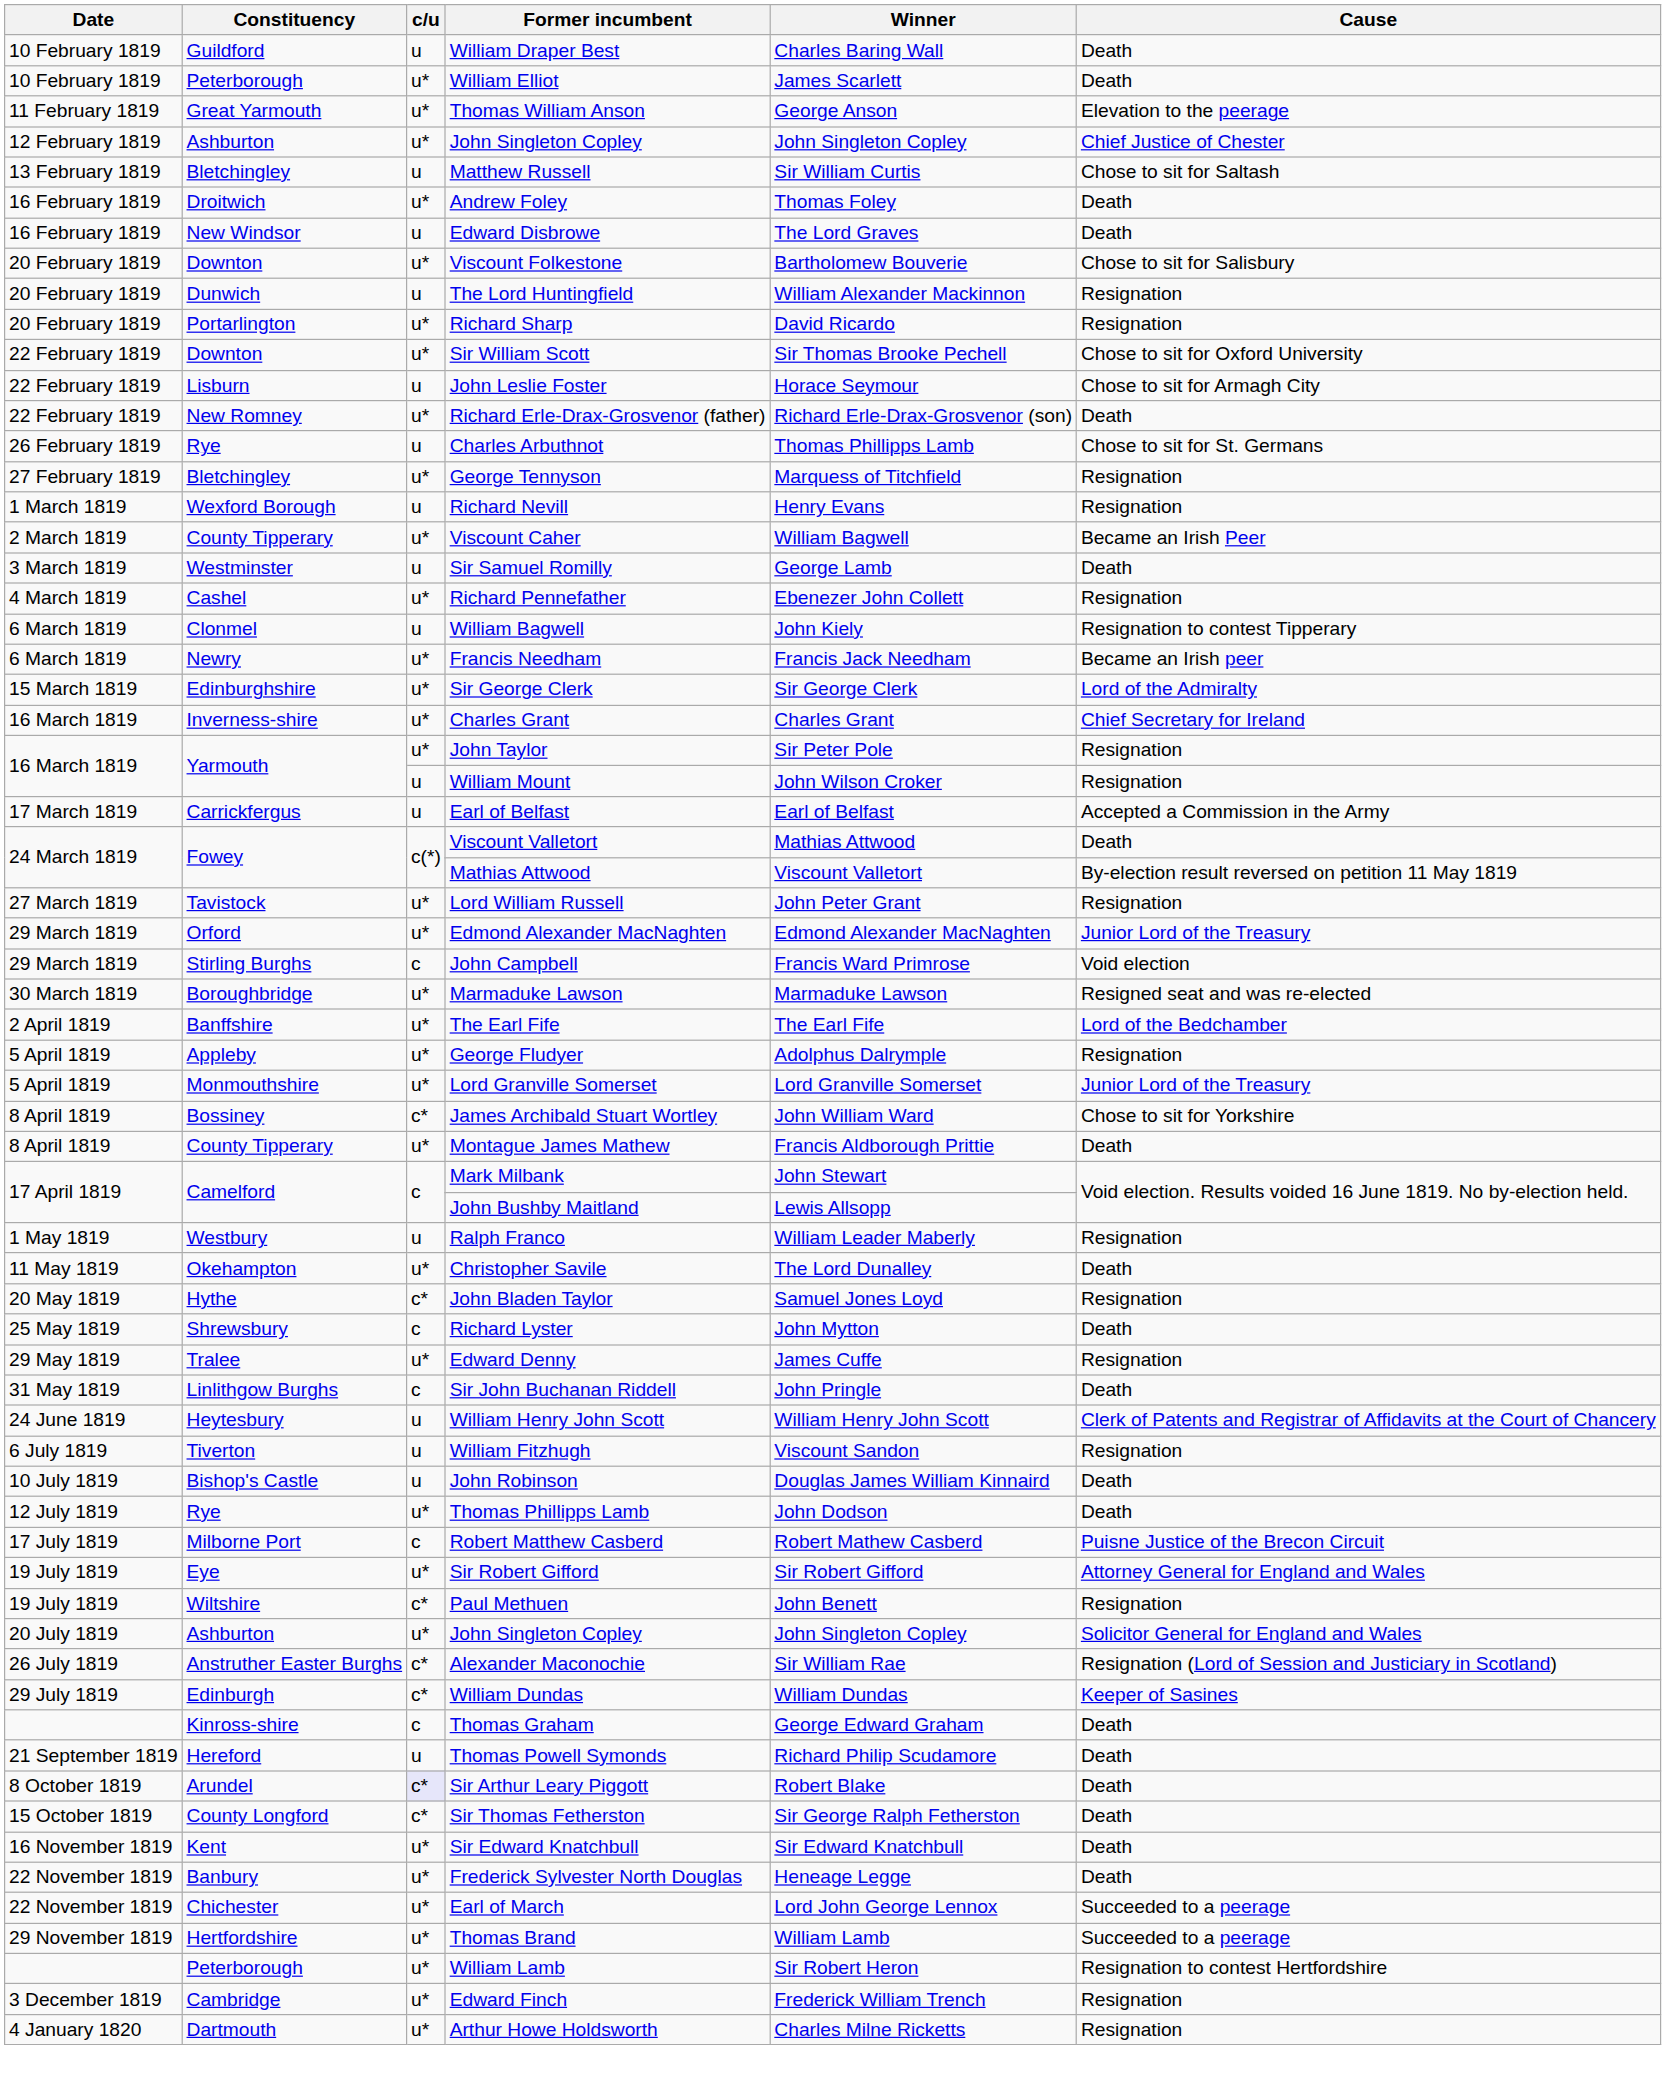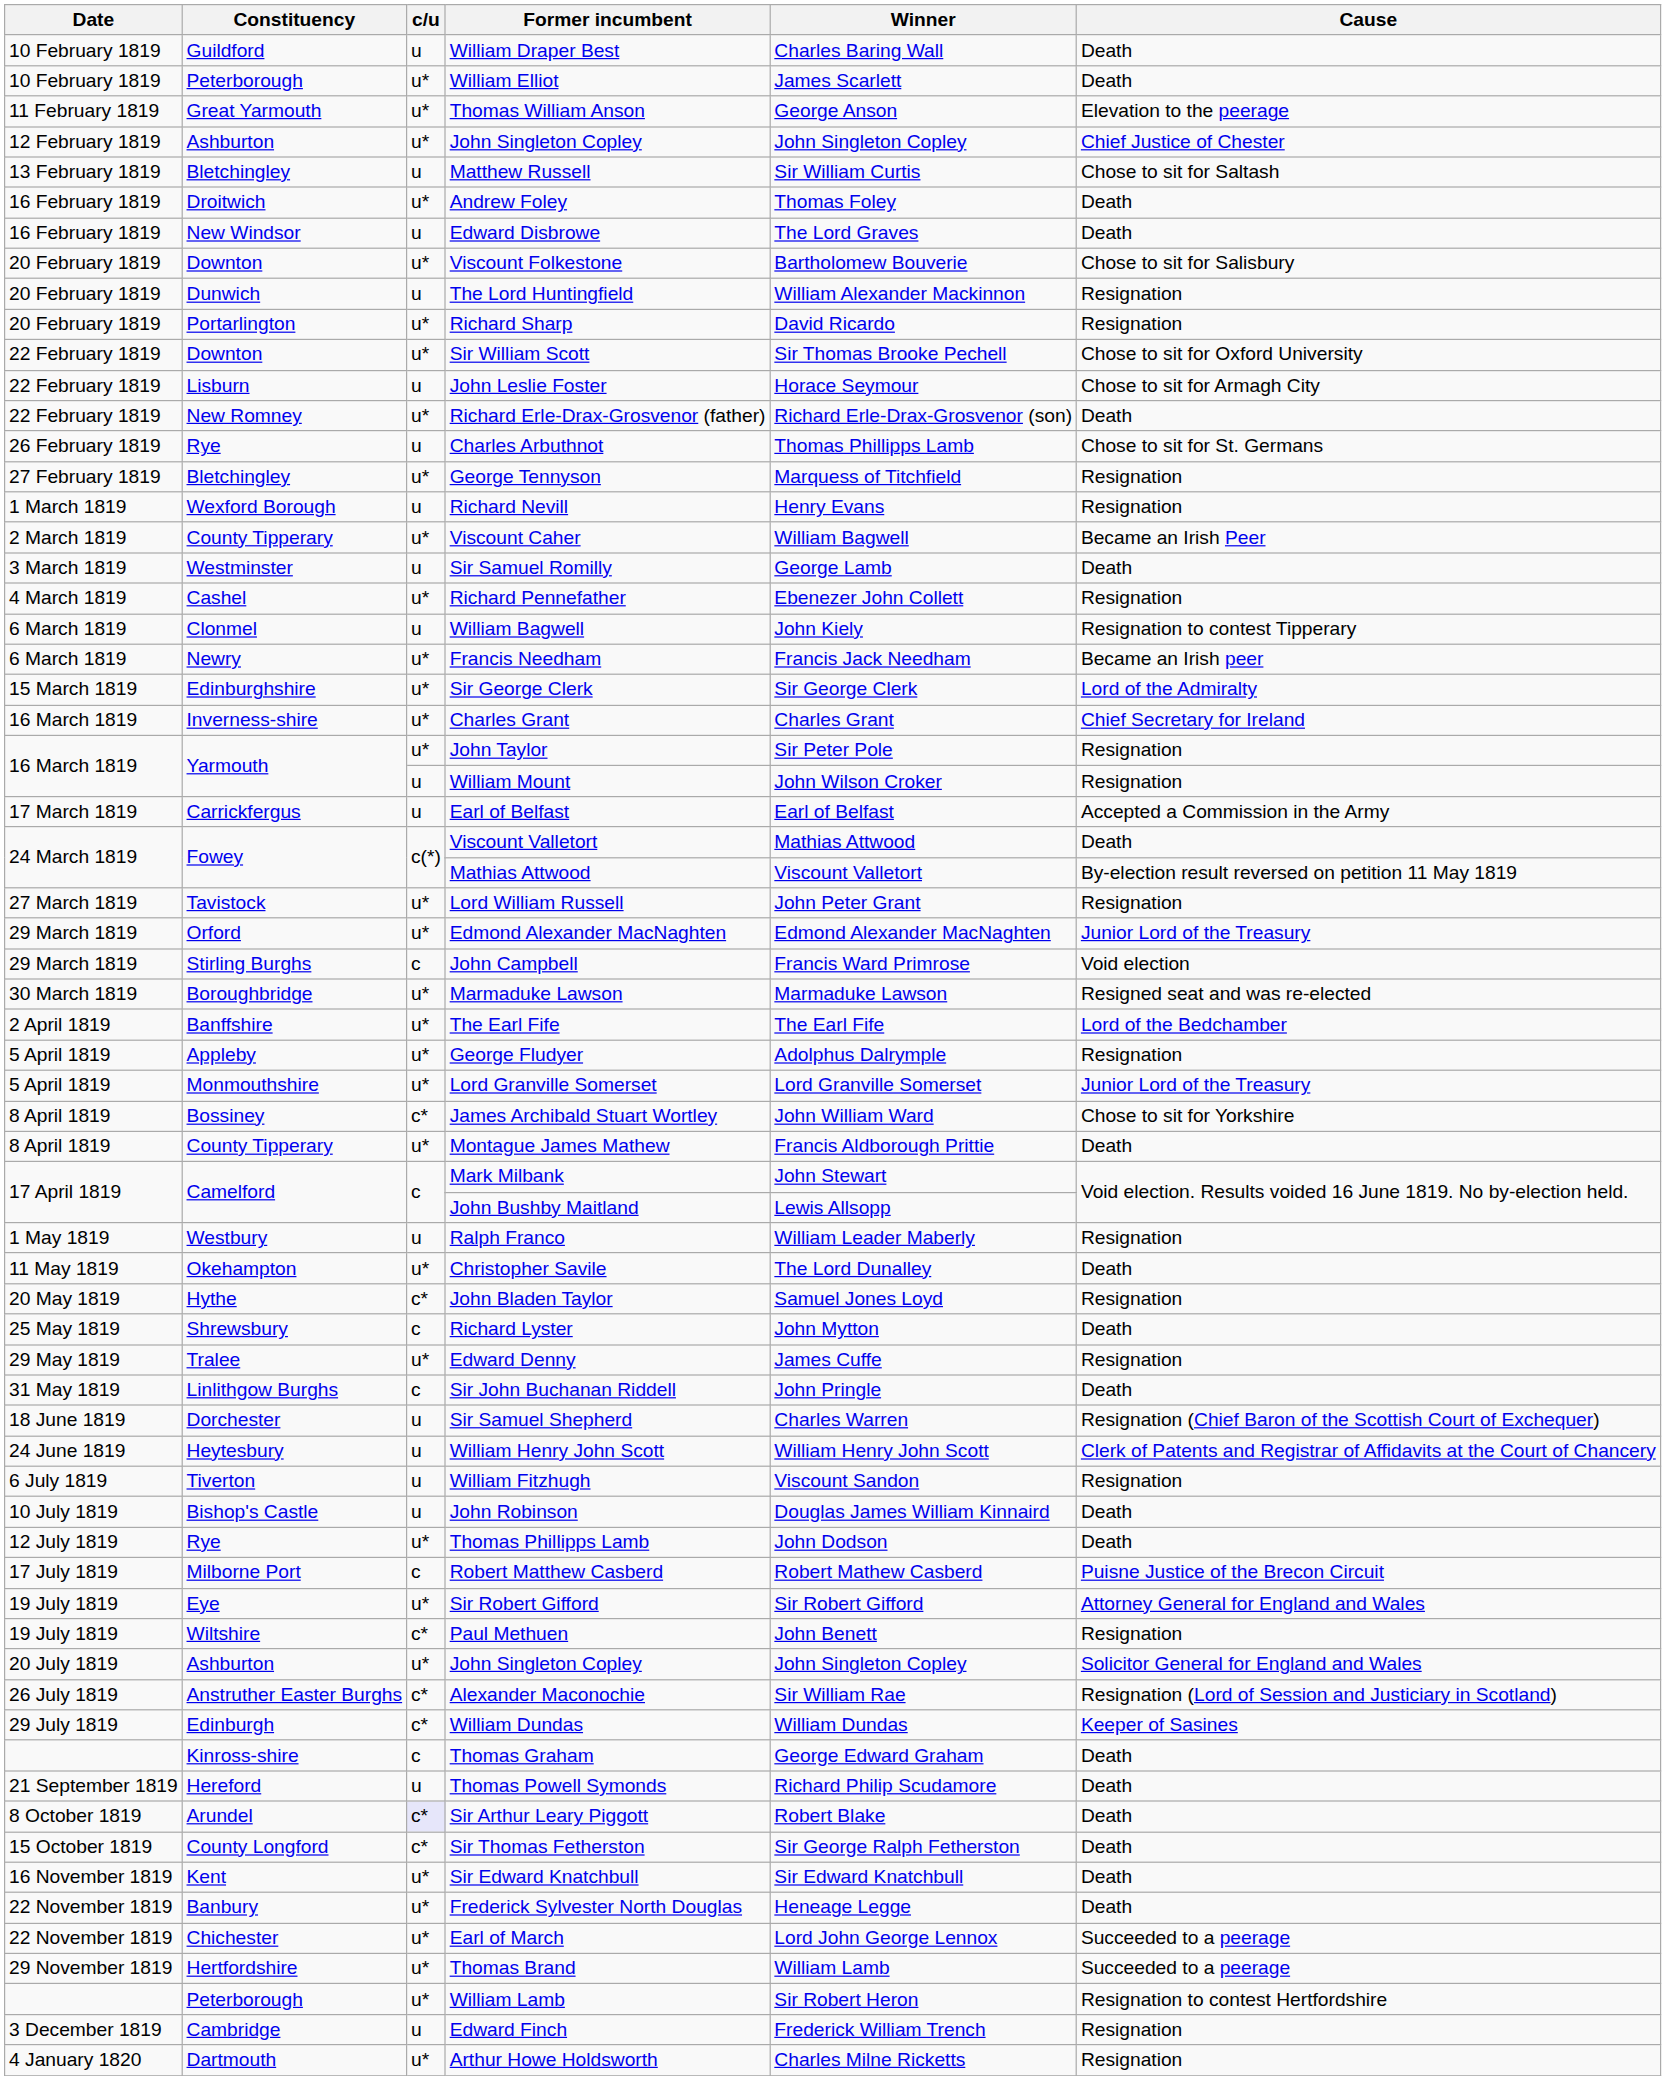+ row: 18 June 1819 | Dorchester | u | Sir Samuel Shepherd | Charles Warren | Resignation (Chief Baron of the Scottish Court of Exchequer)
Edward Finch | c/u: u* -> u
